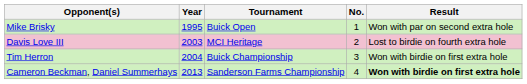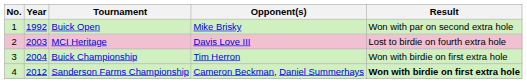columns swapped: No. <-> Opponent(s)
Buick Open | Year: 1995 -> 1992
Sanderson Farms Championship | Year: 2013 -> 2012
